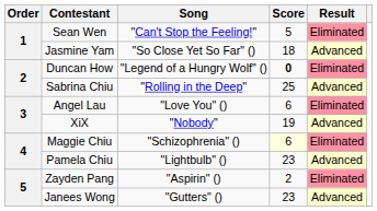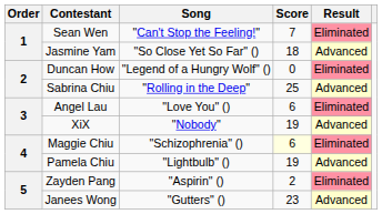Sean Wen | Score: 5 -> 7
Duncan How | Score: bold -> normal
Pamela Chiu | Score: 23 -> 19
